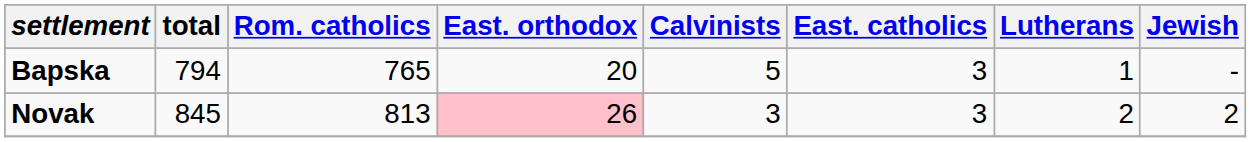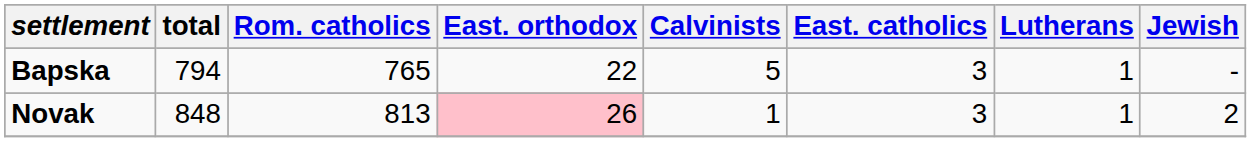Bapska | East. orthodox: 20 -> 22
Novak | total: 845 -> 848
Novak | Calvinists: 3 -> 1
Novak | Lutherans: 2 -> 1
